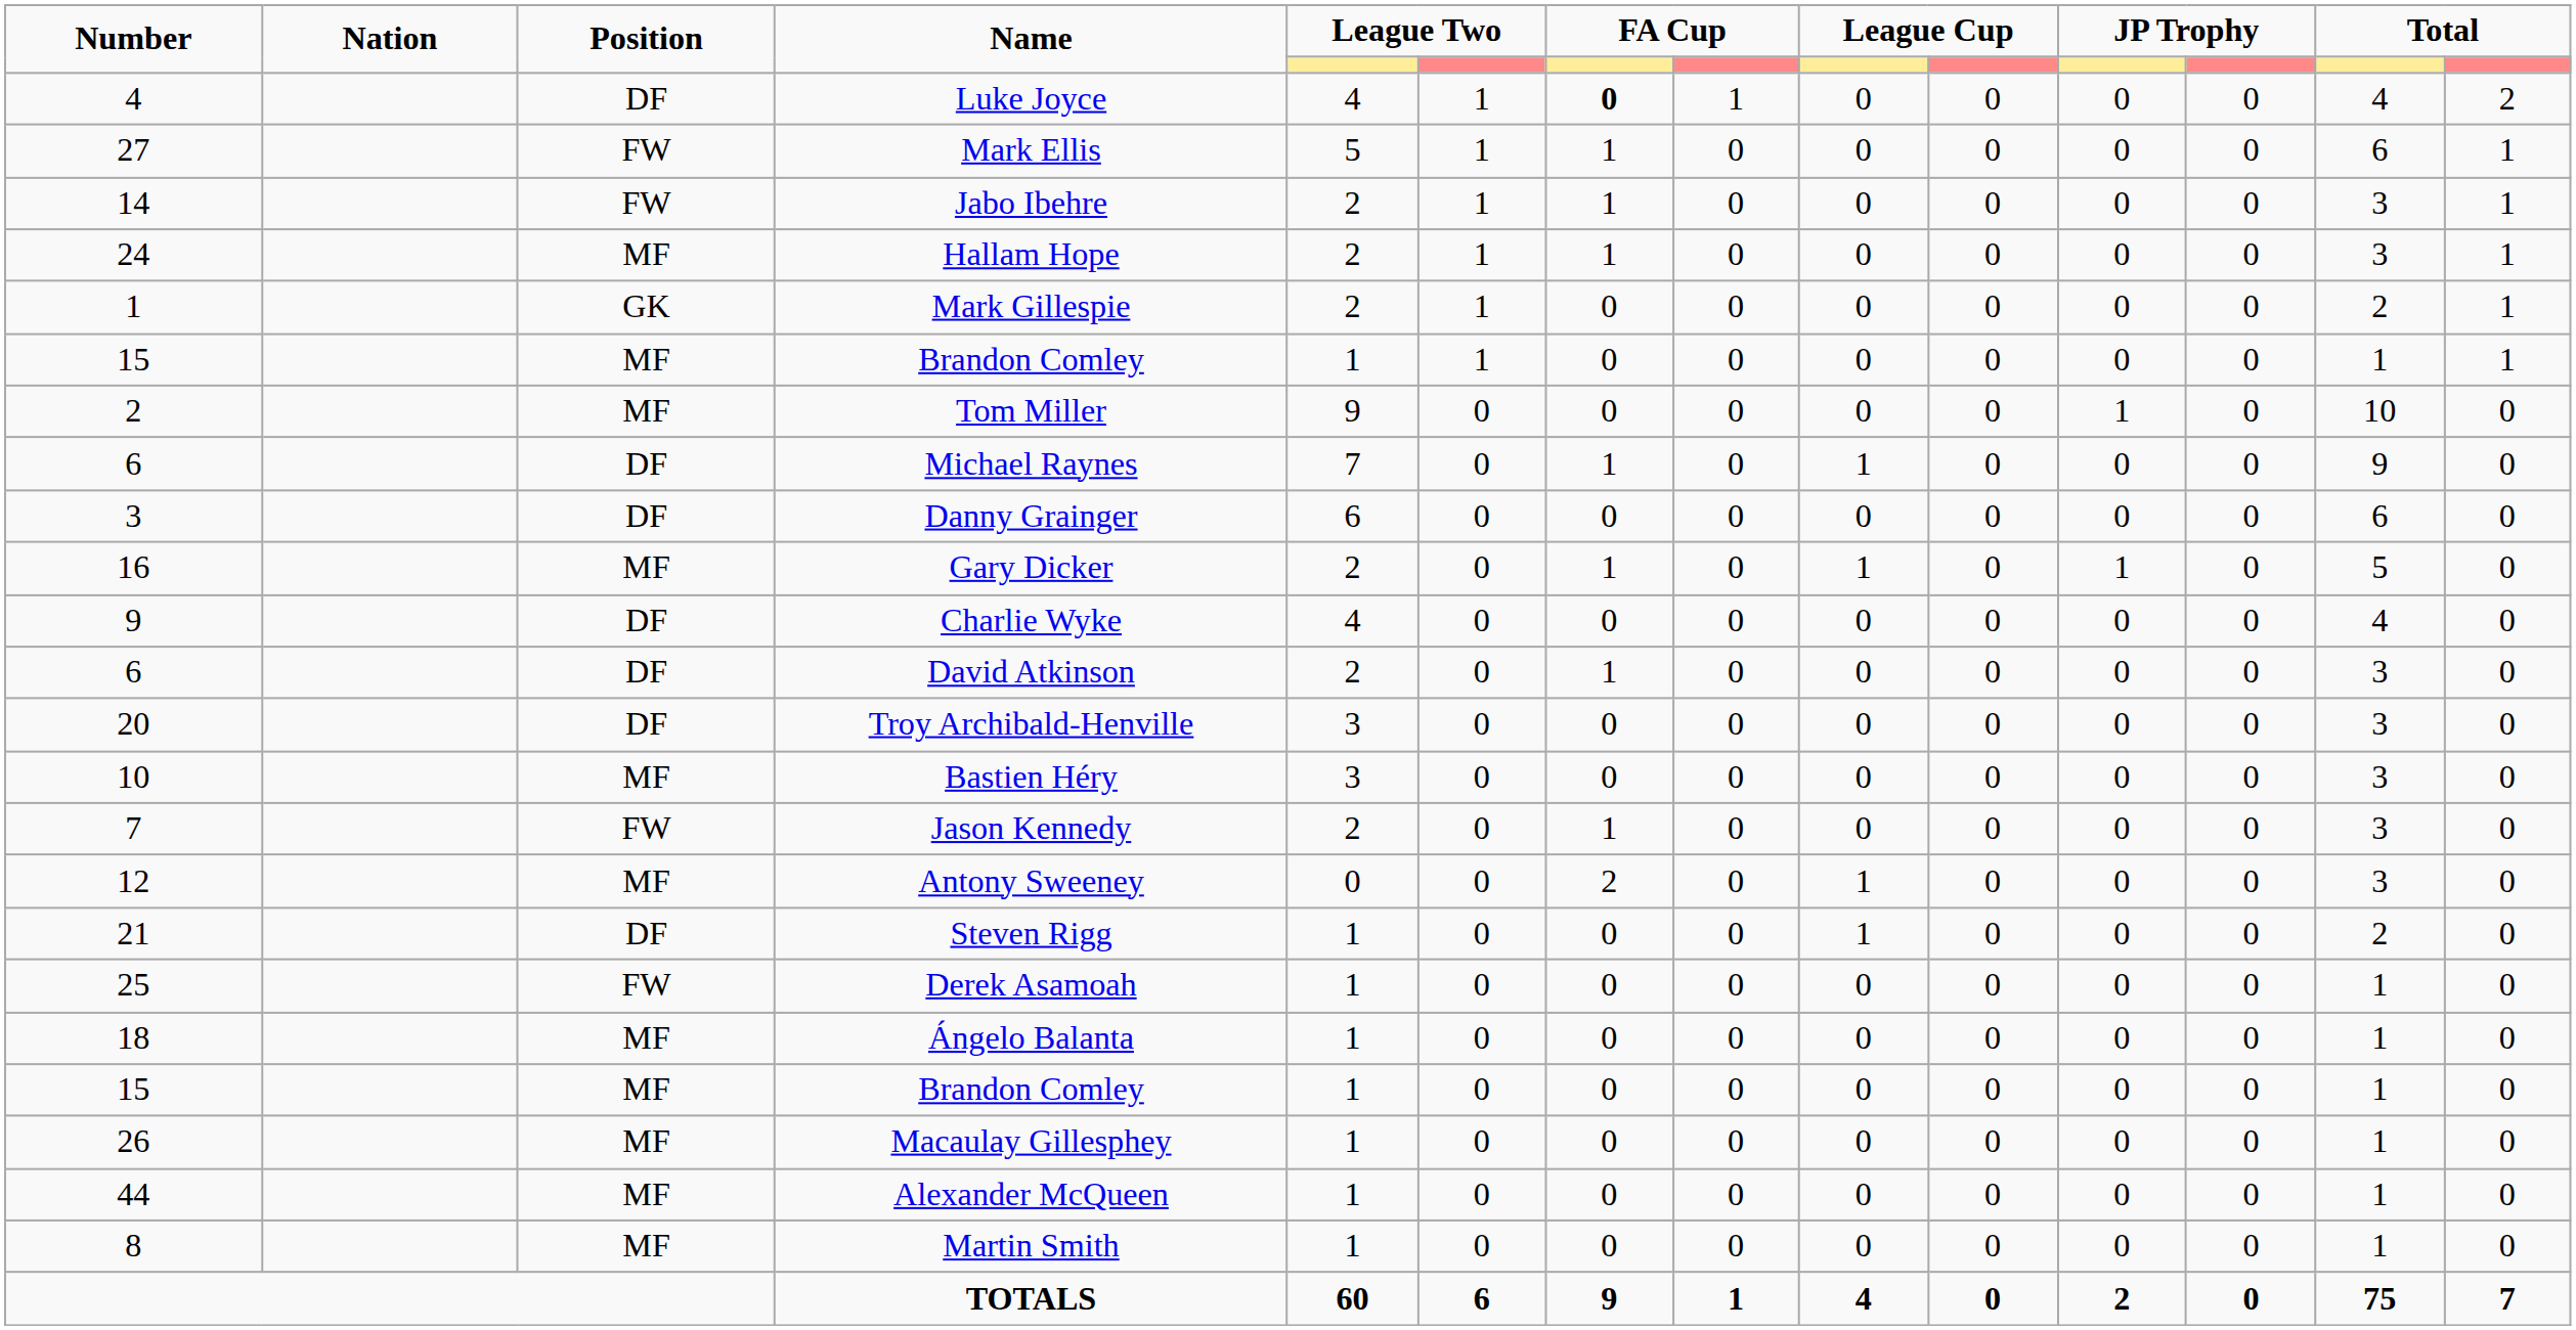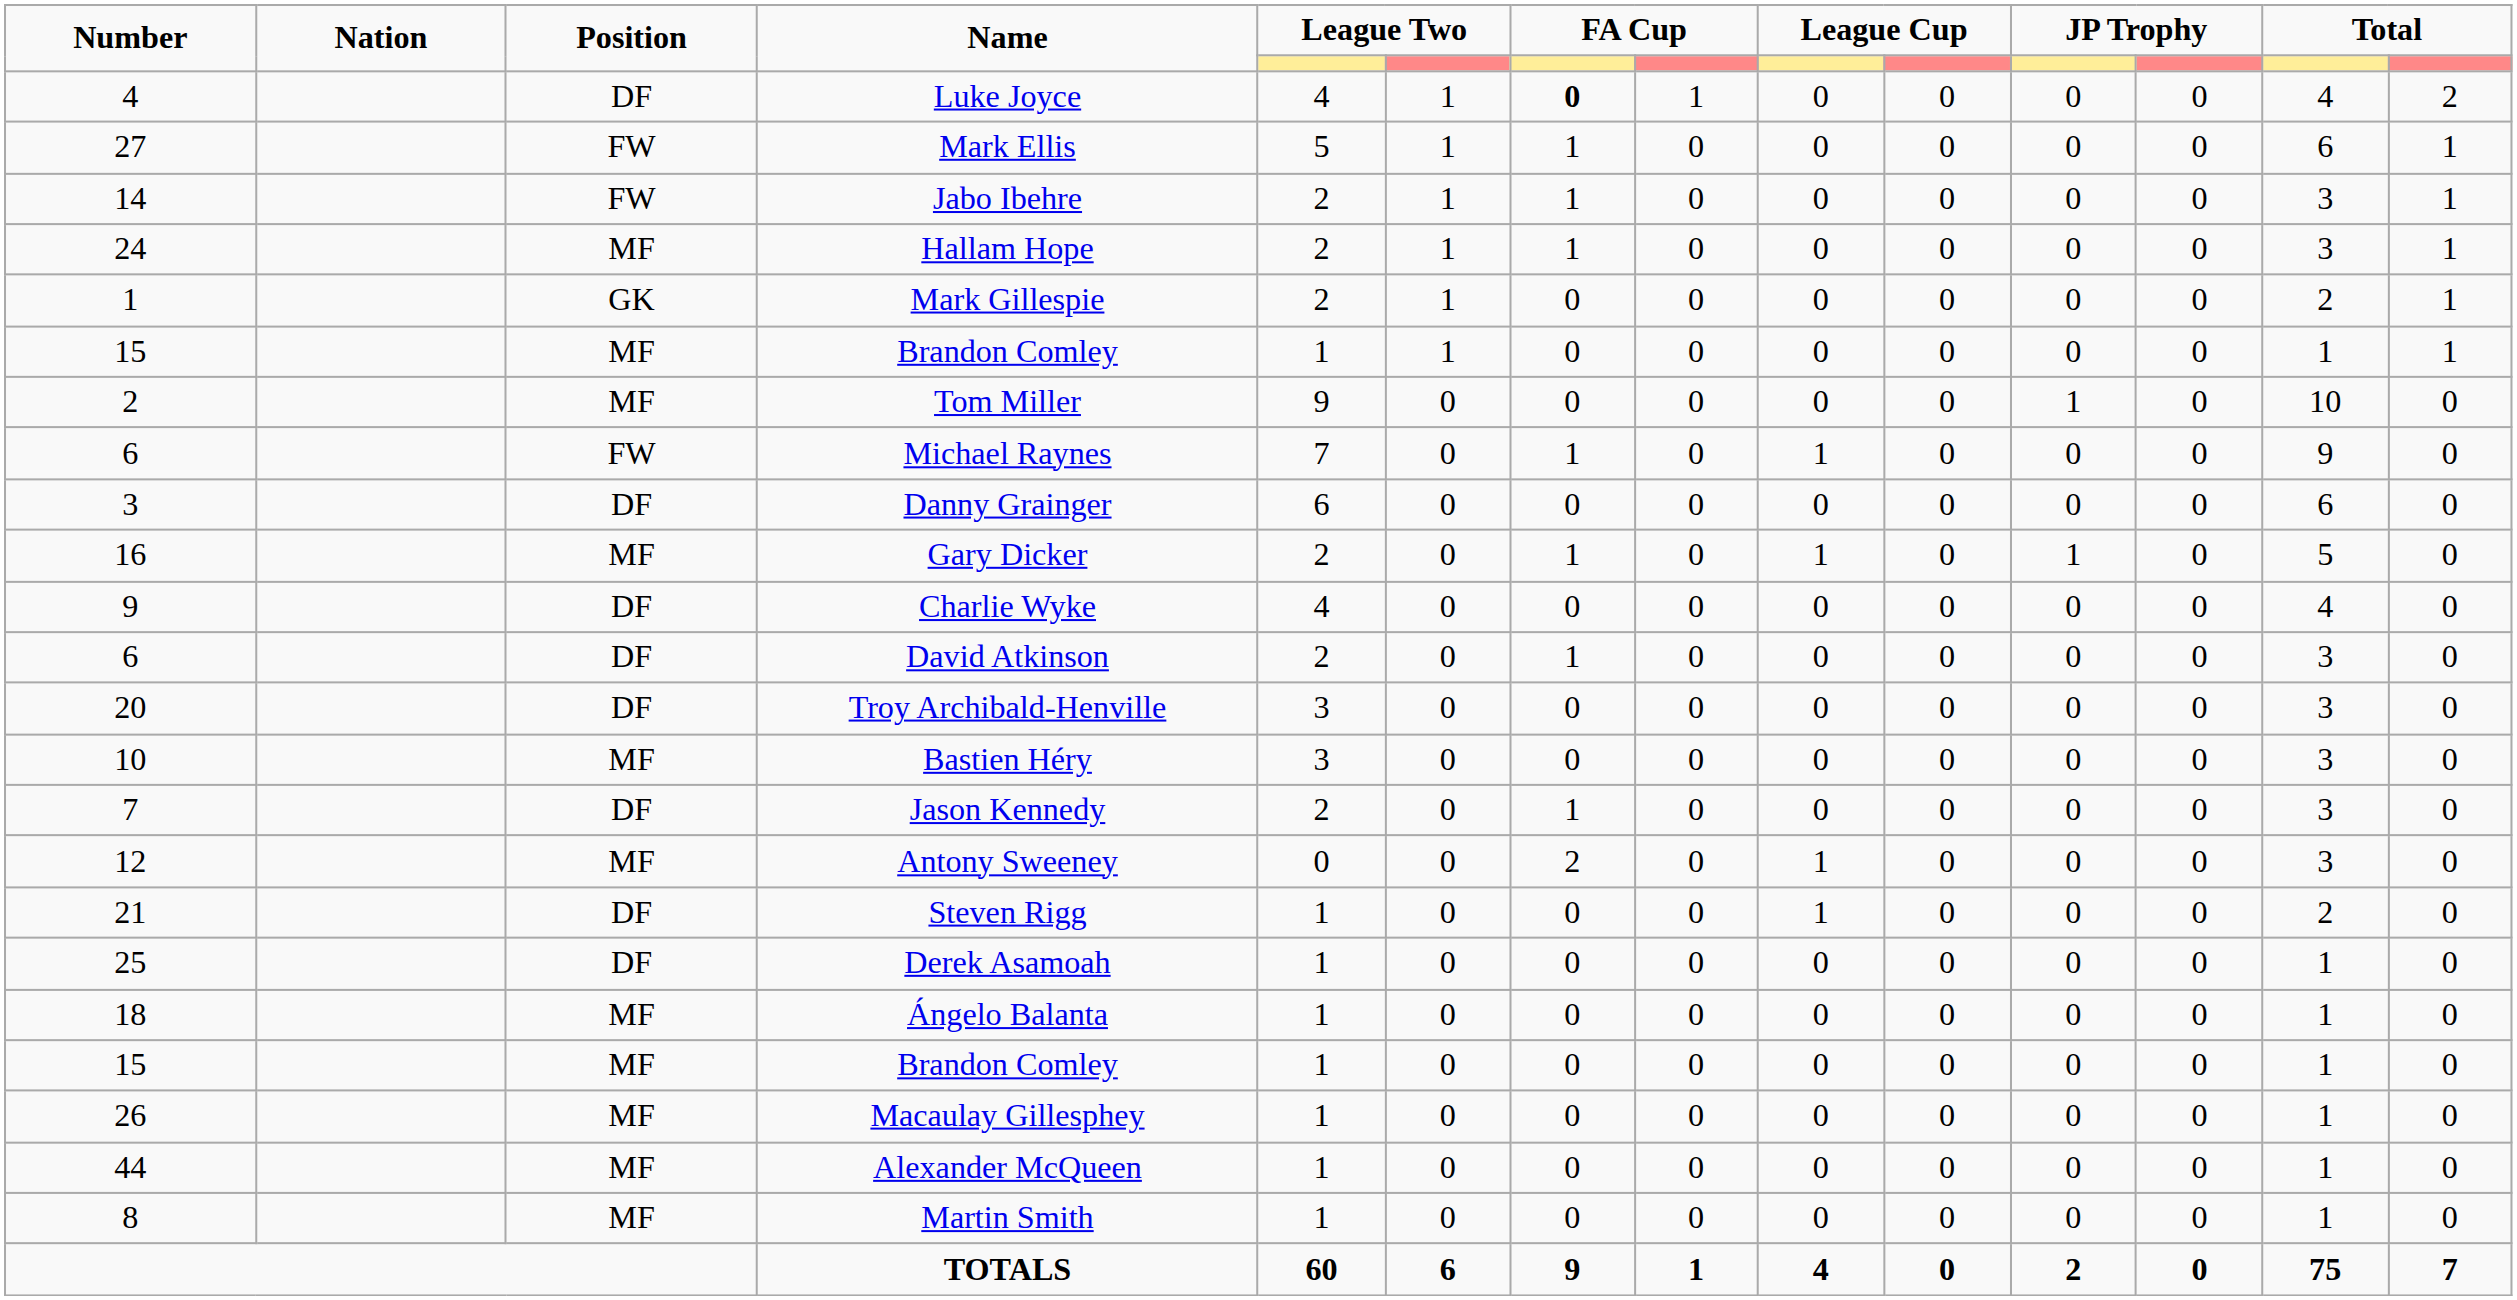Michael Raynes | Position: DF -> FW
Jason Kennedy | Position: FW -> DF
Derek Asamoah | Position: FW -> DF
